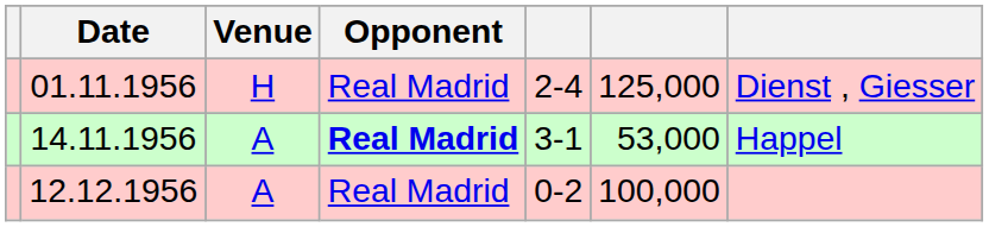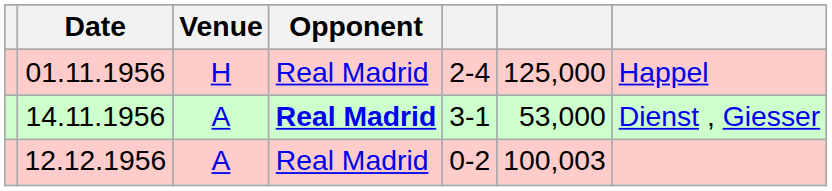01.11.1956 | column 7: Dienst , Giesser -> Happel
14.11.1956 | column 7: Happel -> Dienst , Giesser
12.12.1956 | column 6: 100,000 -> 100,003
